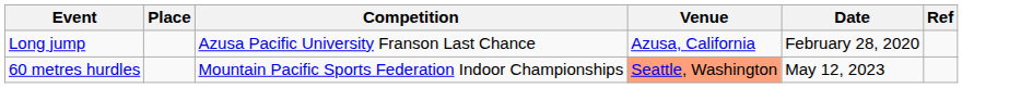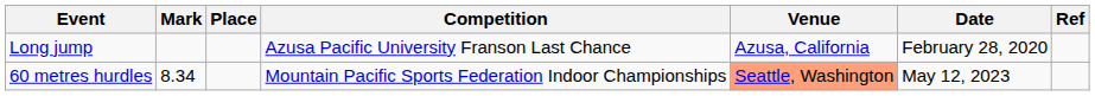+ column: Mark | 8.34
